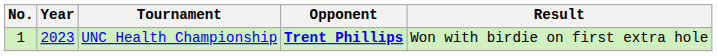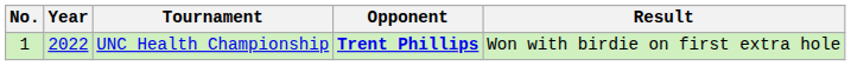UNC Health Championship | Year: 2023 -> 2022
